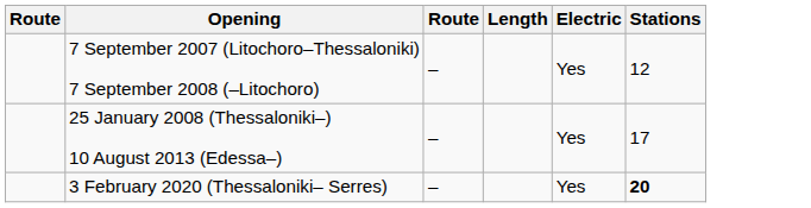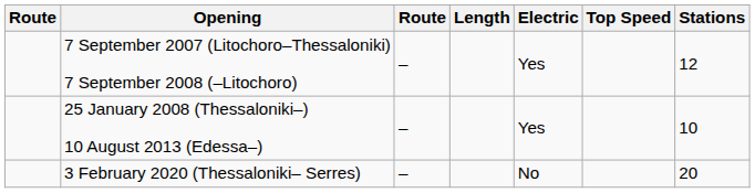+ column: Top Speed
25 January 2008 (Thessaloniki–) 10 August 2013 (Edessa–) | Stations: 17 -> 10
3 February 2020 (Thessaloniki– Serres) | Electric: Yes -> No
3 February 2020 (Thessaloniki– Serres) | Stations: bold -> normal
